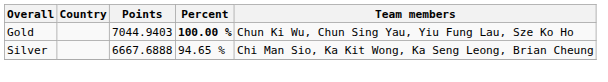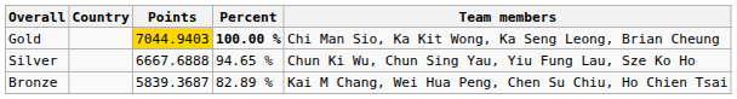Gold | Points: no background -> gold background
Gold | Team members: Chun Ki Wu, Chun Sing Yau, Yiu Fung Lau, Sze Ko Ho -> Chi Man Sio, Ka Kit Wong, Ka Seng Leong, Brian Cheung
Silver | Team members: Chi Man Sio, Ka Kit Wong, Ka Seng Leong, Brian Cheung -> Chun Ki Wu, Chun Sing Yau, Yiu Fung Lau, Sze Ko Ho
+ row: Bronze | 5839.3687 | 82.89 % | Kai M Chang, Wei Hua Peng, Chen Su Chiu, Ho Chien Tsai
